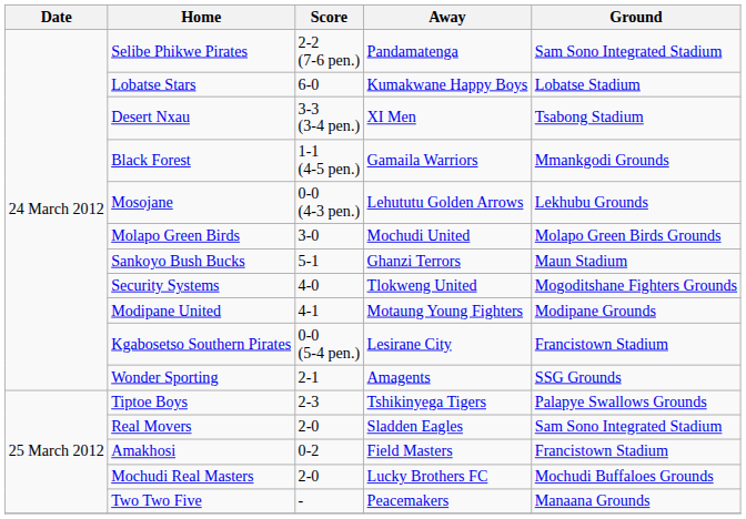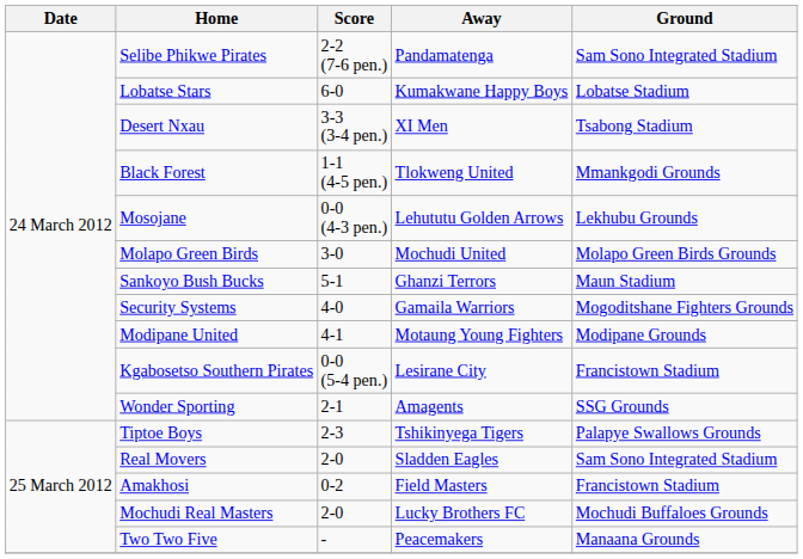Black Forest | Away: Gamaila Warriors -> Tlokweng United
Security Systems | Away: Tlokweng United -> Gamaila Warriors
